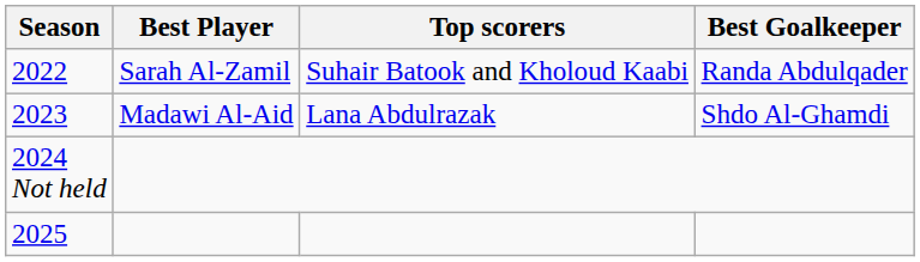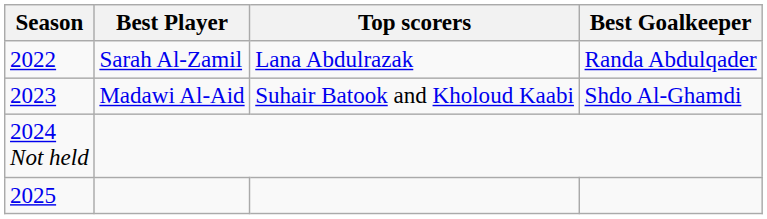2022 | Top scorers: Suhair Batook and Kholoud Kaabi -> Lana Abdulrazak
2023 | Top scorers: Lana Abdulrazak -> Suhair Batook and Kholoud Kaabi
